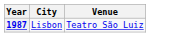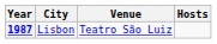+ column: Hosts
